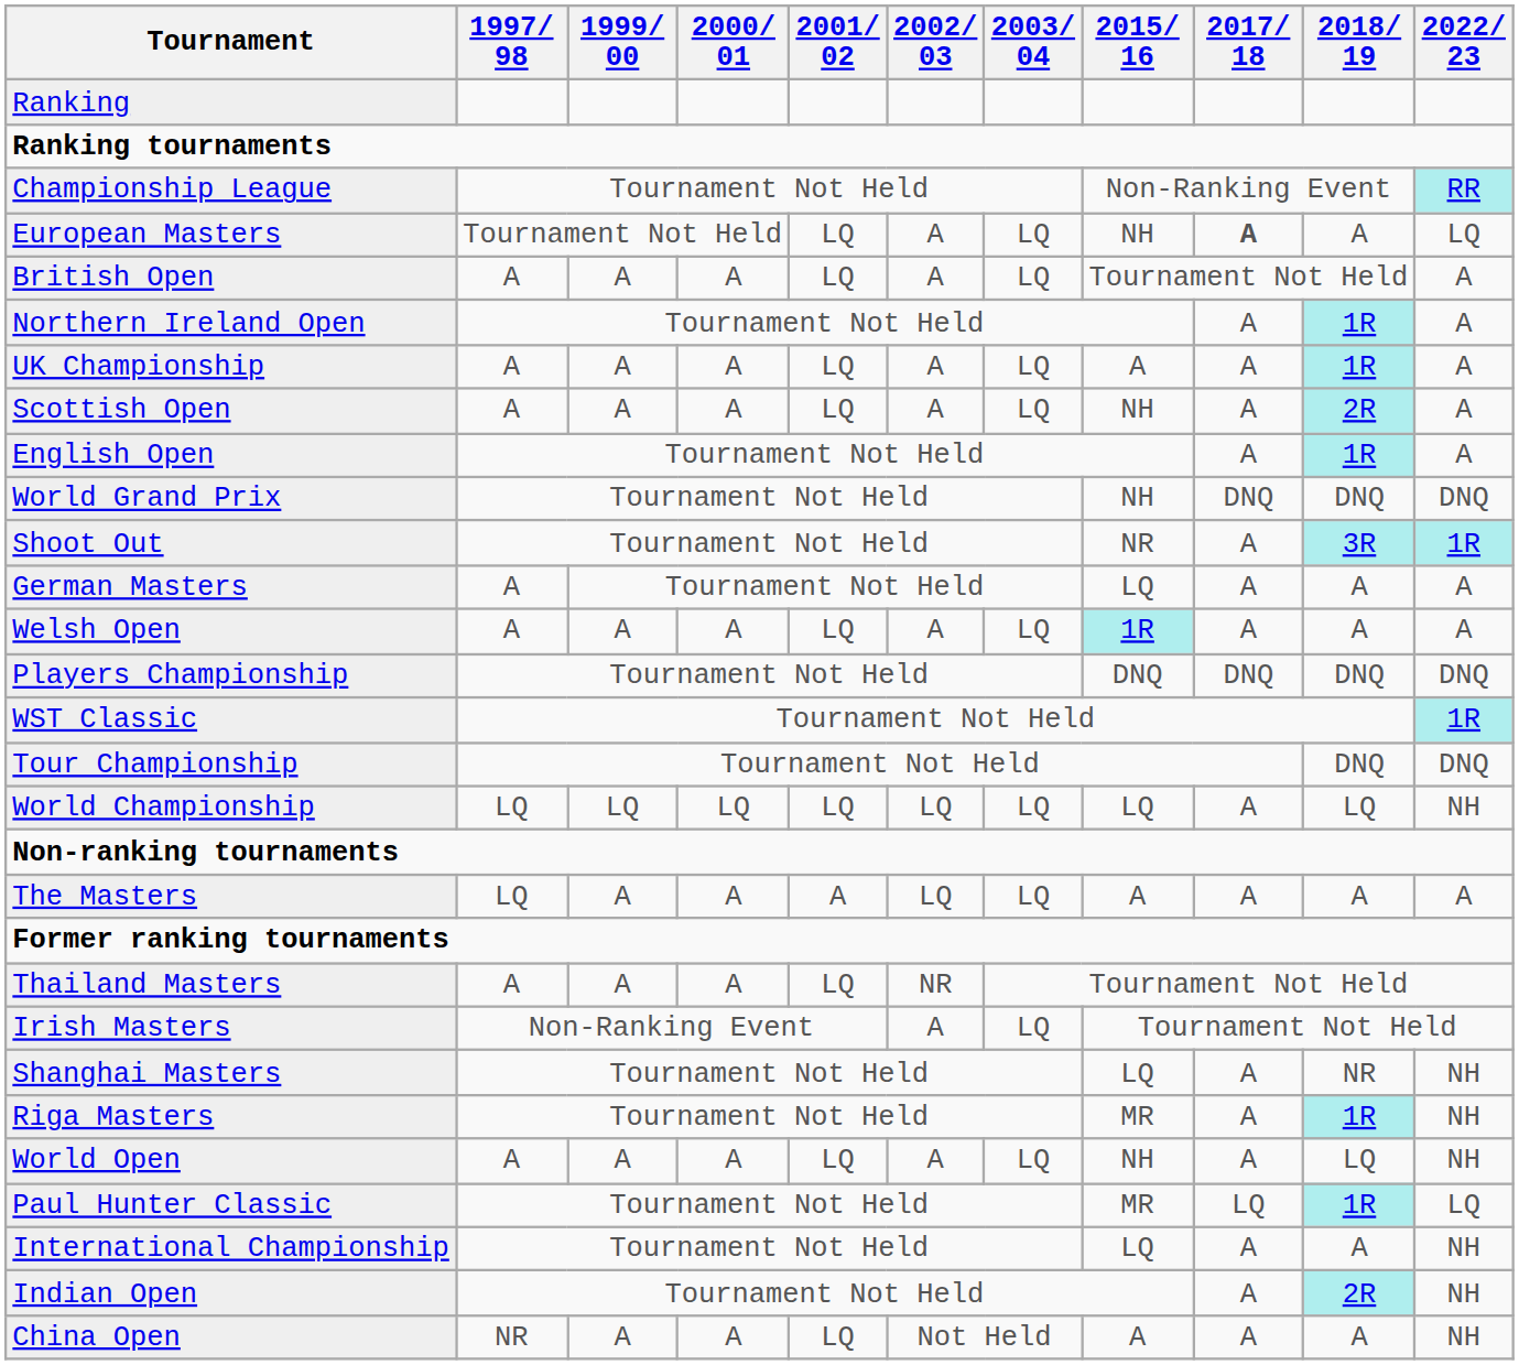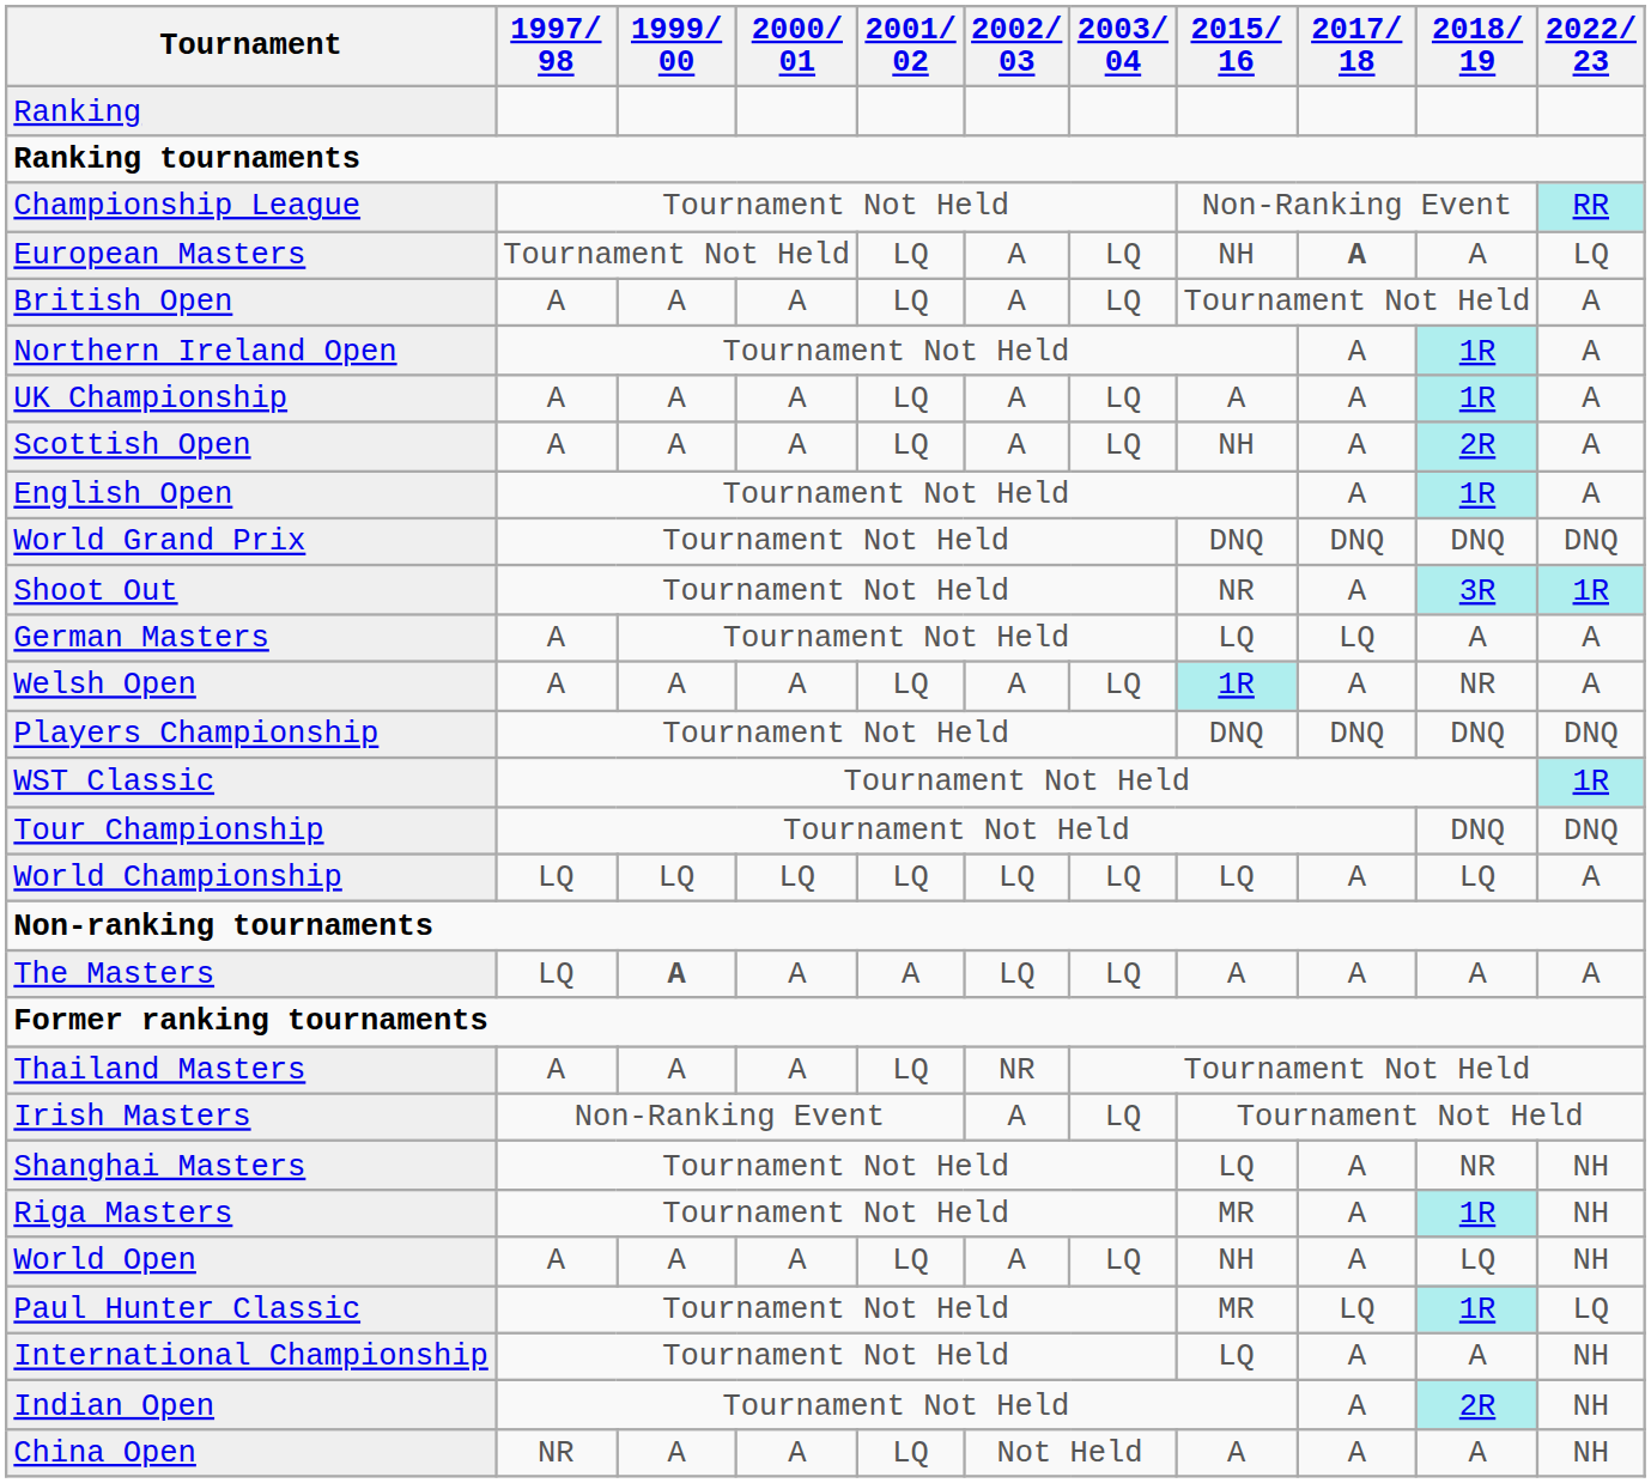World Grand Prix | 2015/ 16: NH -> DNQ
German Masters | 2017/ 18: A -> LQ
Welsh Open | 2018/ 19: A -> NR
World Championship | 2022/ 23: NH -> A
The Masters | 1999/ 00: normal -> bold
